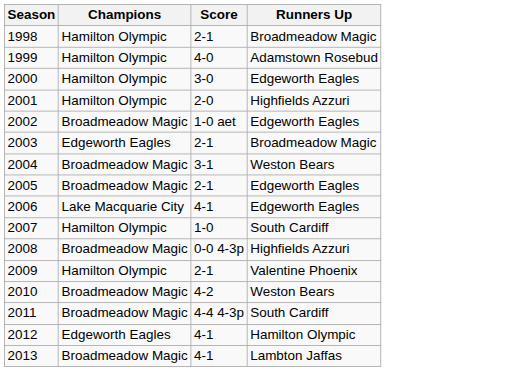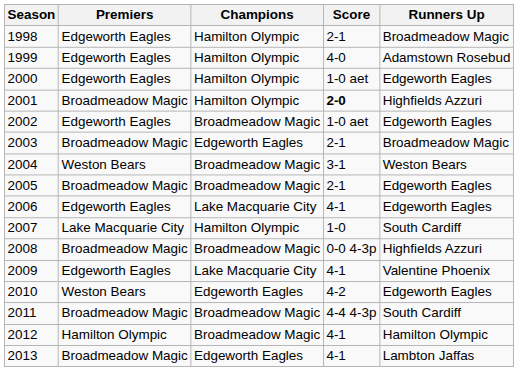+ column: Premiers | Edgeworth Eagles | Edgeworth Eagles | Edgeworth Eagles | Broadmeadow Magic | Edgeworth Eagles | Broadmeadow Magic | Weston Bears | Broadmeadow Magic | Edgeworth Eagles | Lake Macquarie City | Broadmeadow Magic | Edgeworth Eagles | Weston Bears | Broadmeadow Magic | Hamilton Olympic | Broadmeadow Magic
2000 | Score: 3-0 -> 1-0 aet
2001 | Score: normal -> bold
2009 | Champions: Hamilton Olympic -> Lake Macquarie City
2009 | Score: 2-1 -> 4-1
2010 | Champions: Broadmeadow Magic -> Edgeworth Eagles
2010 | Runners Up: Weston Bears -> Edgeworth Eagles
2012 | Champions: Edgeworth Eagles -> Broadmeadow Magic
2013 | Champions: Broadmeadow Magic -> Edgeworth Eagles
